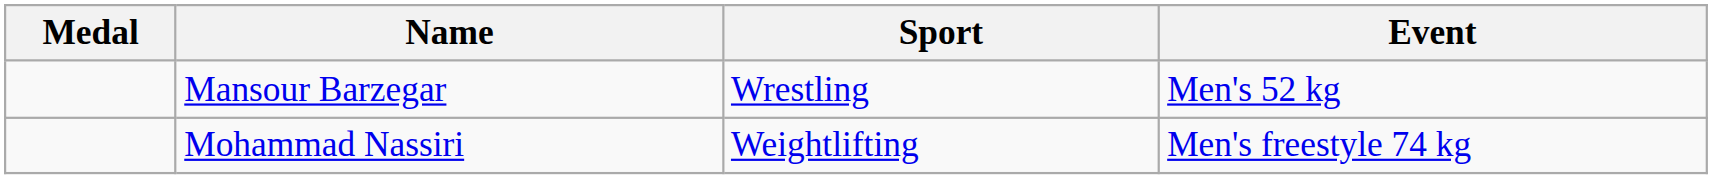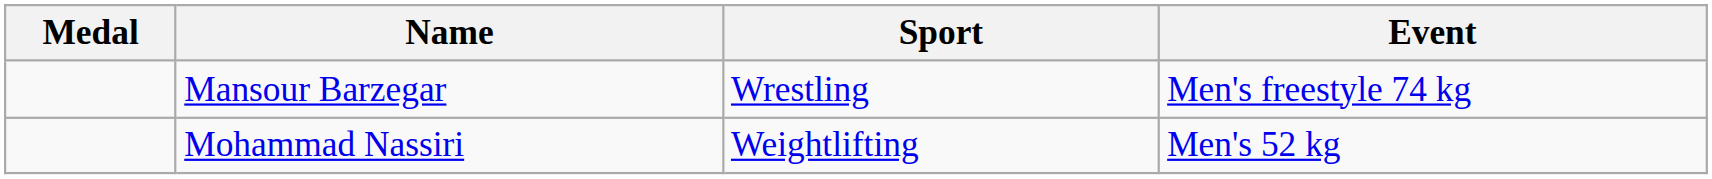Mansour Barzegar | Event: Men's 52 kg -> Men's freestyle 74 kg
Mohammad Nassiri | Event: Men's freestyle 74 kg -> Men's 52 kg
